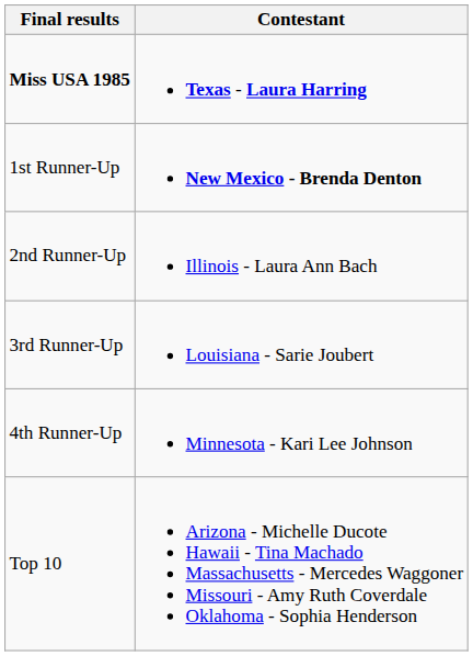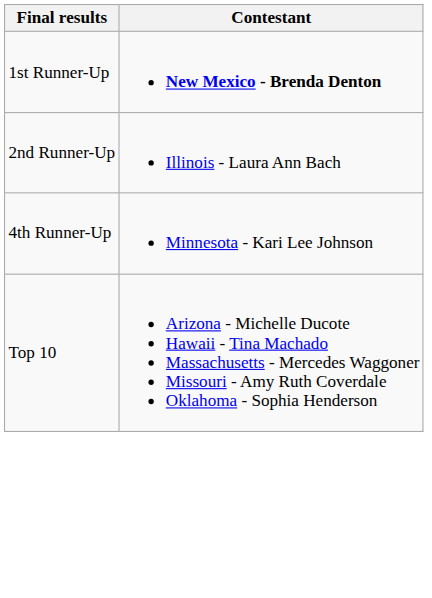- row: Miss USA 1985 | Texas - Laura Harring
- row: 3rd Runner-Up | Louisiana - Sarie Joubert
